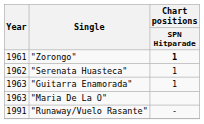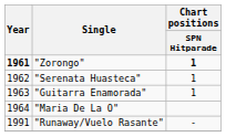"Zorongo" | Year: normal -> bold
"Maria De La O" | Year: 1963 -> 1964
